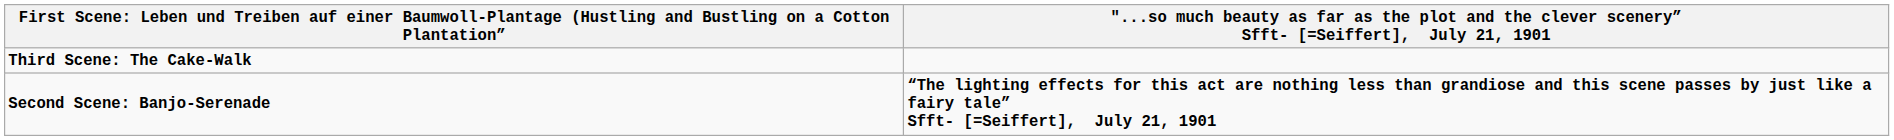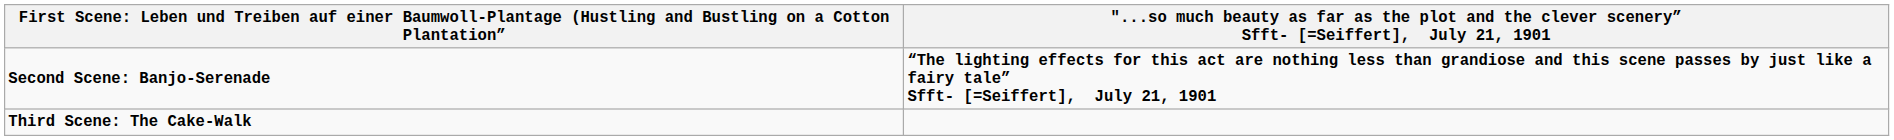rows swapped: Second Scene: Banjo-Serenade <-> Third Scene: The Cake-Walk
